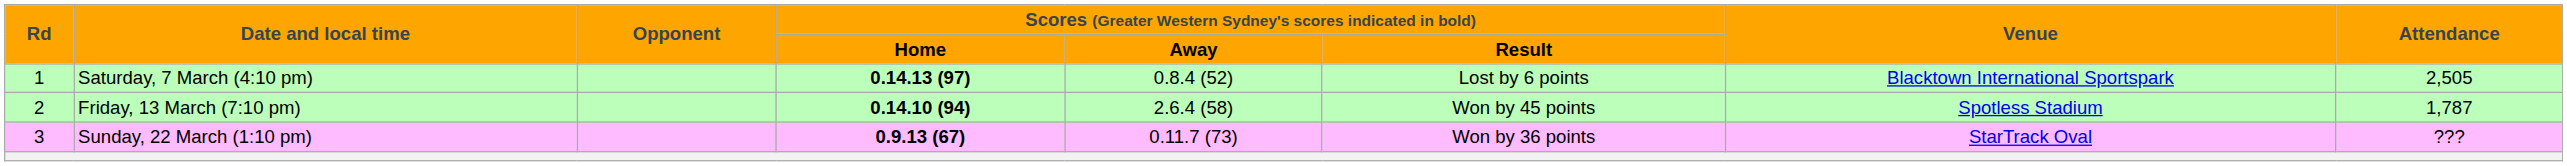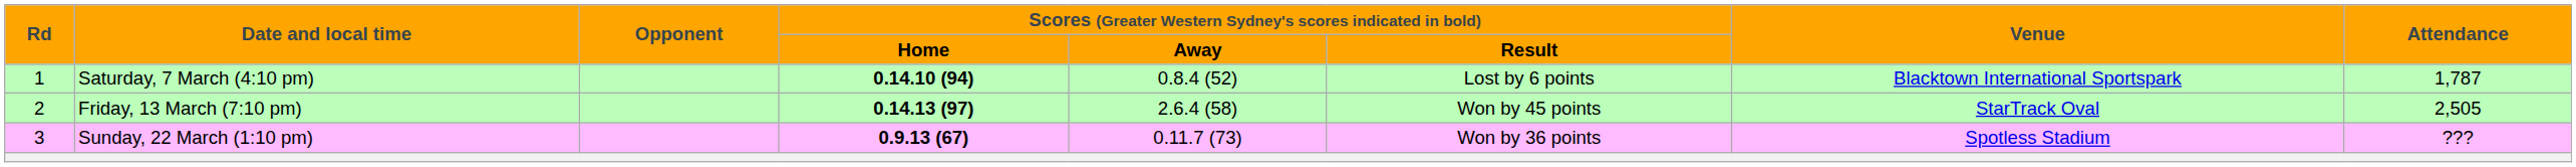Saturday, 7 March (4:10 pm) | column 4: 0.14.13 (97) -> 0.14.10 (94)
Saturday, 7 March (4:10 pm) | column 8: 2,505 -> 1,787
Friday, 13 March (7:10 pm) | column 4: 0.14.10 (94) -> 0.14.13 (97)
Friday, 13 March (7:10 pm) | column 7: Spotless Stadium -> StarTrack Oval
Friday, 13 March (7:10 pm) | column 8: 1,787 -> 2,505
Sunday, 22 March (1:10 pm) | column 7: StarTrack Oval -> Spotless Stadium
